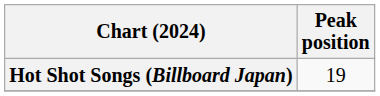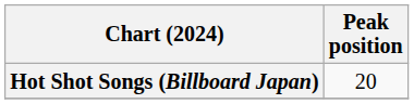Hot Shot Songs (Billboard Japan) | Peak position: 19 -> 20
